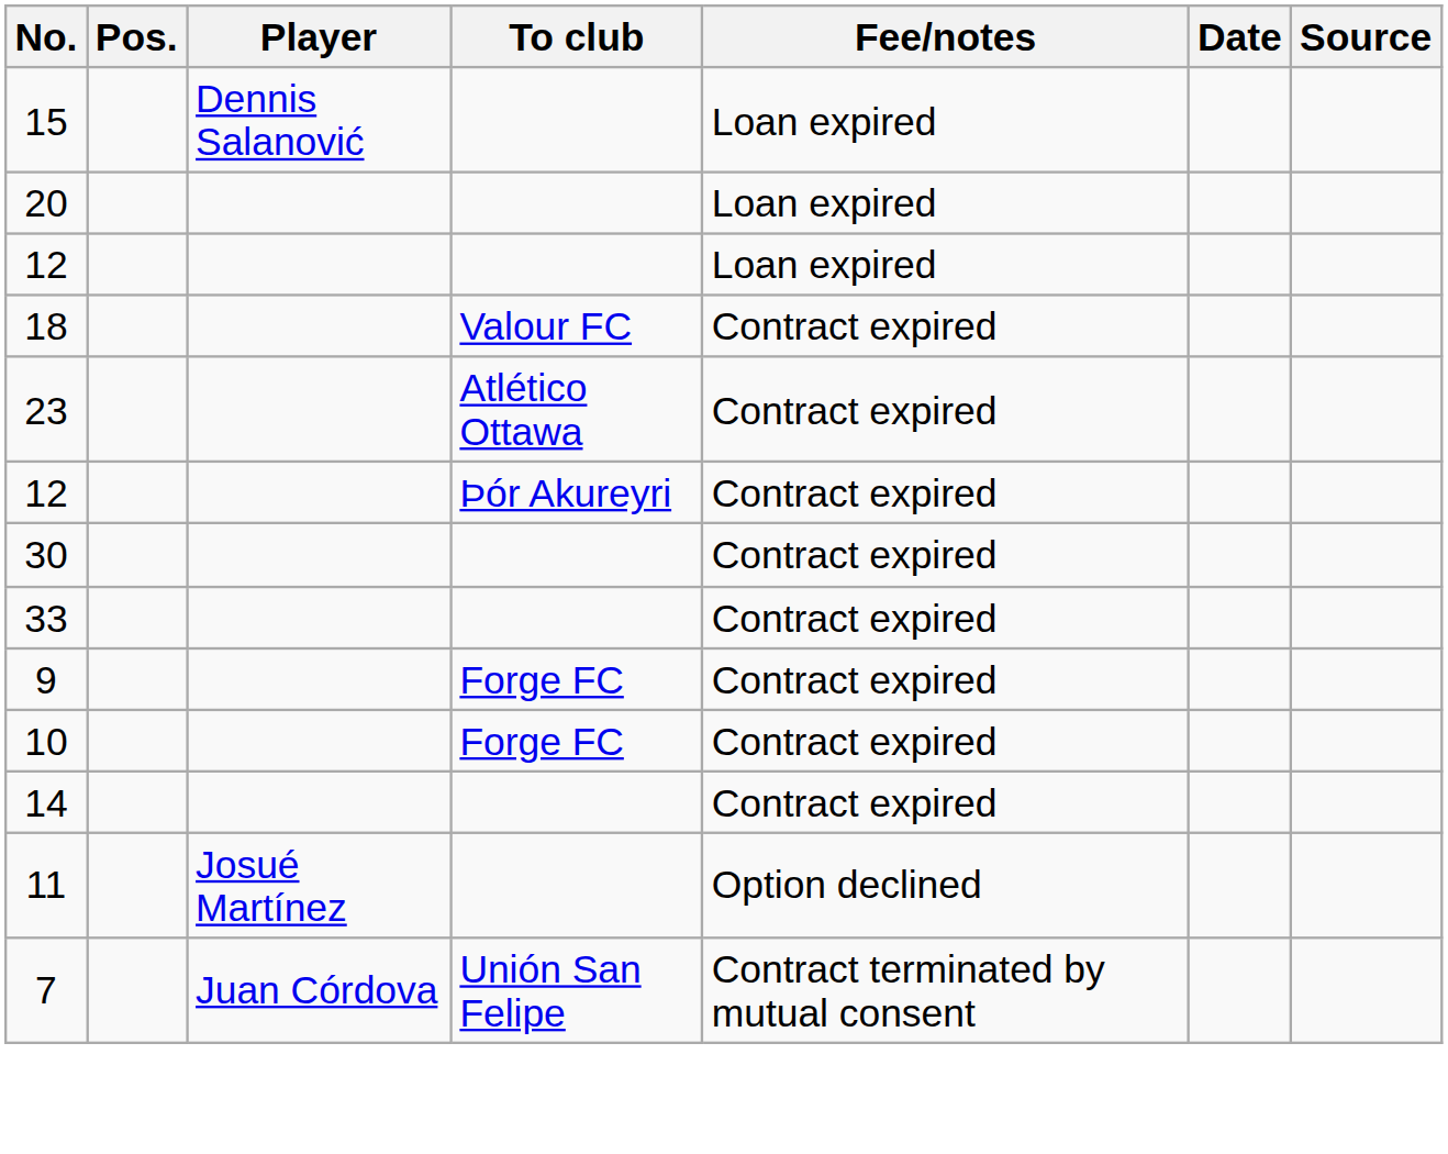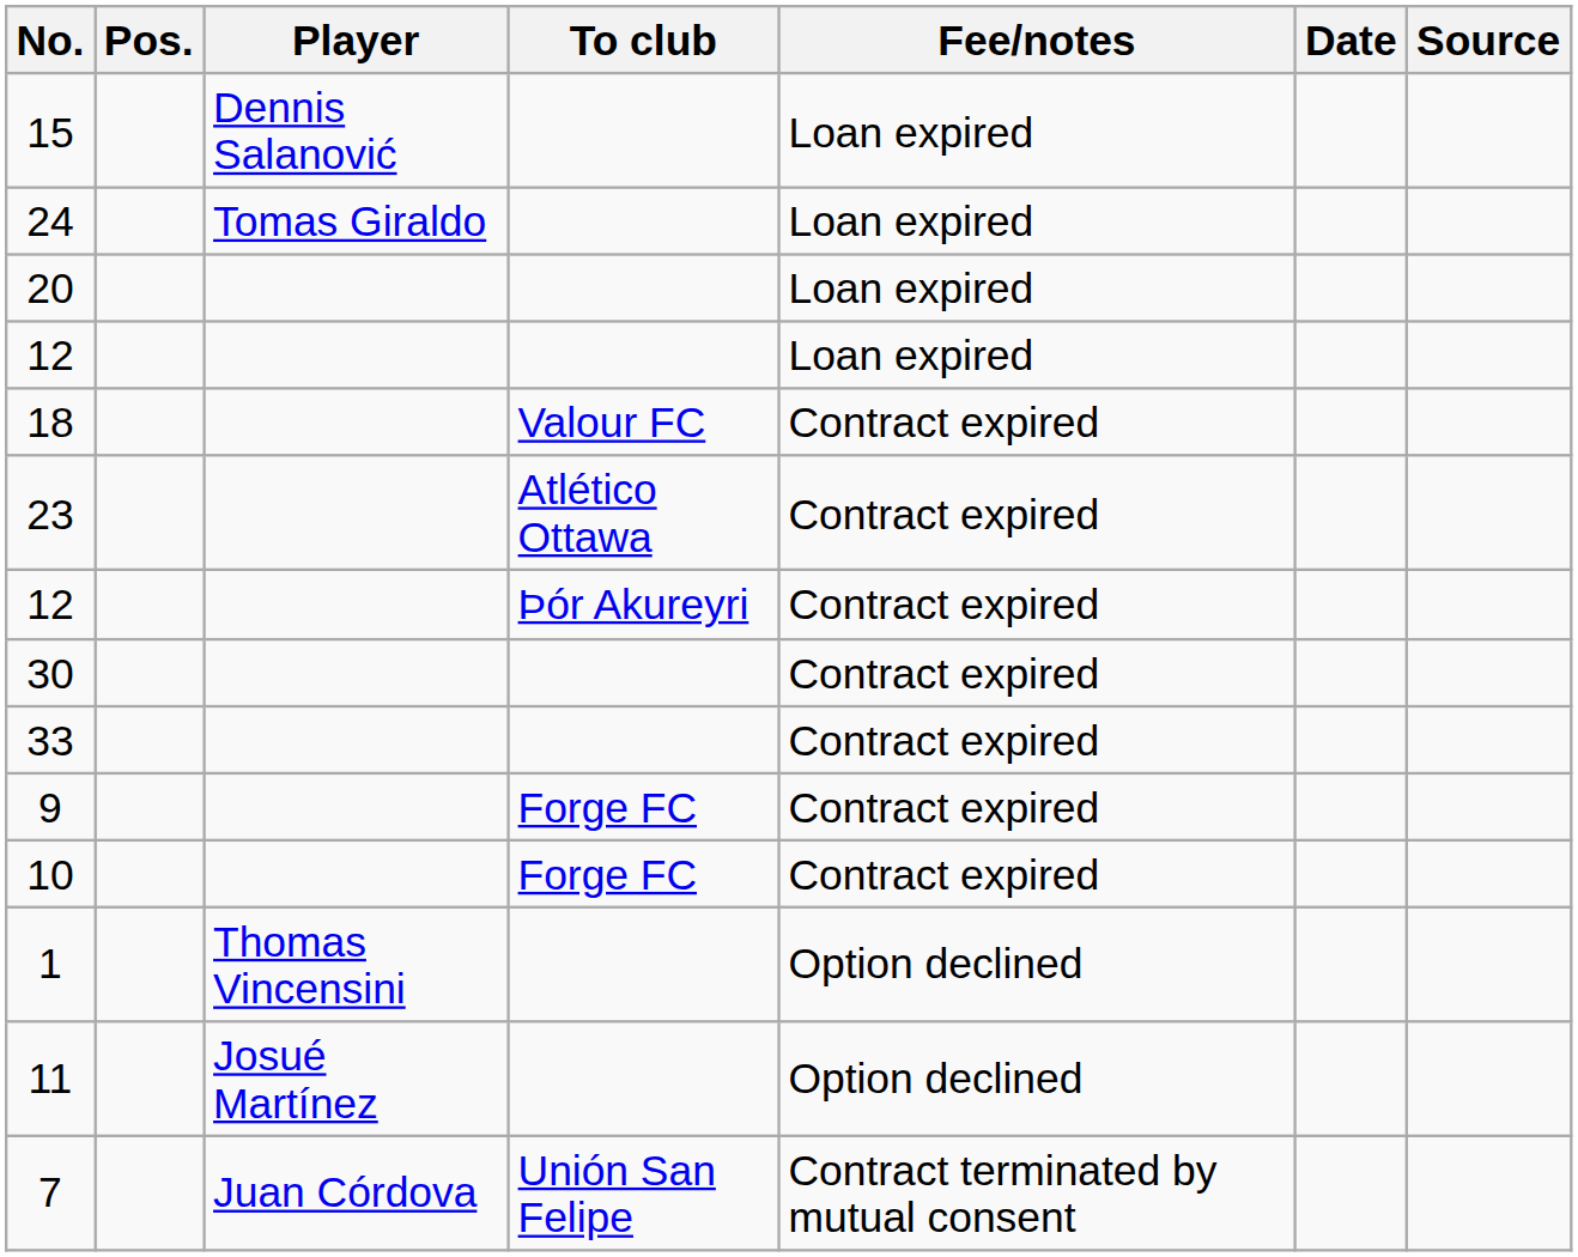+ row: 24 | Tomas Giraldo | Loan expired
- row: 14 | Contract expired
+ row: 1 | Thomas Vincensini | Option declined
